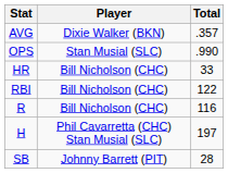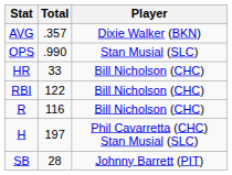columns swapped: Player <-> Total
